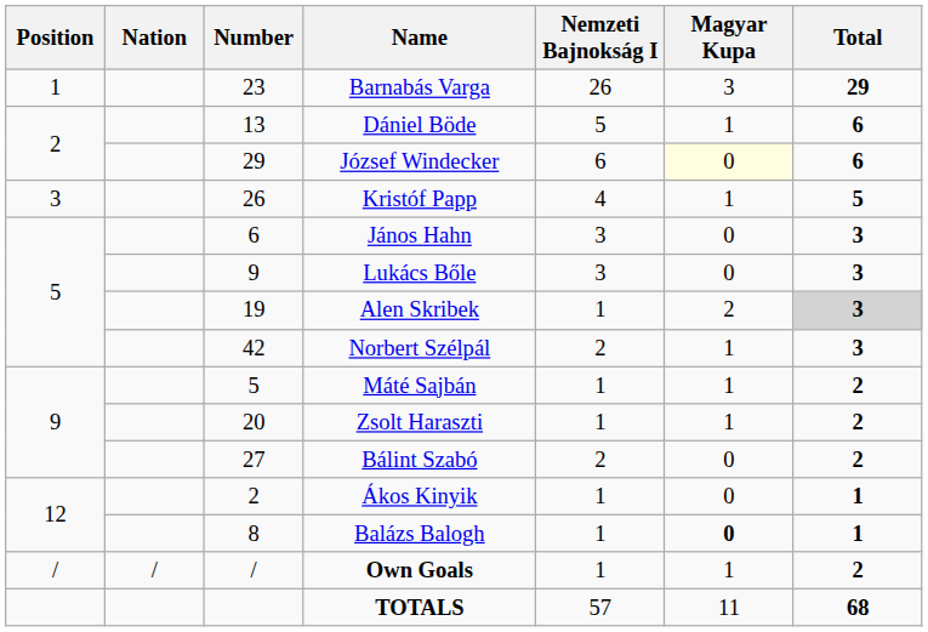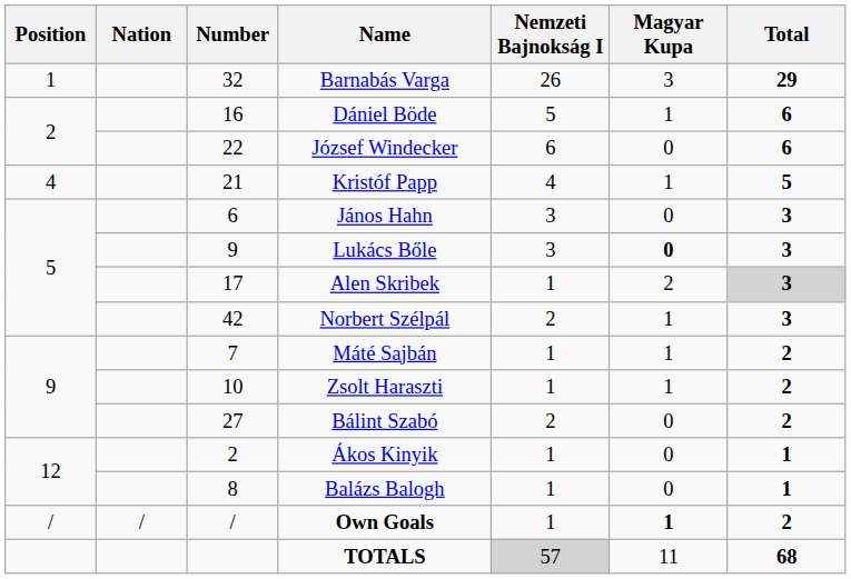Barnabás Varga | Number: 23 -> 32
Dániel Böde | Number: 13 -> 16
József Windecker | Number: 29 -> 22
József Windecker | Magyar Kupa: lightyellow background -> no background
Kristóf Papp | Position: 3 -> 4
Kristóf Papp | Number: 26 -> 21
Lukács Bőle | Magyar Kupa: normal -> bold
Alen Skribek | Number: 19 -> 17
Máté Sajbán | Number: 5 -> 7
Zsolt Haraszti | Number: 20 -> 10
Balázs Balogh | Magyar Kupa: bold -> normal
Own Goals | Magyar Kupa: normal -> bold
TOTALS | Nemzeti Bajnokság I: no background -> lightgrey background
